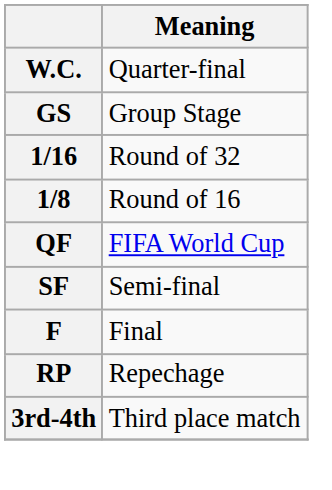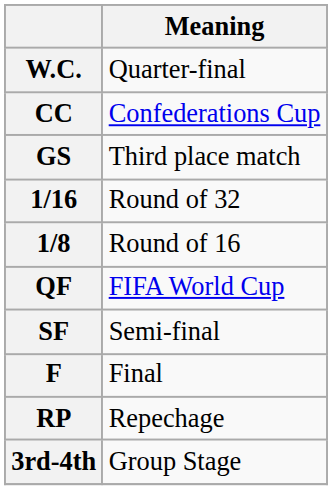+ row: CC | Confederations Cup
GS | Meaning: Group Stage -> Third place match
3rd-4th | Meaning: Third place match -> Group Stage
